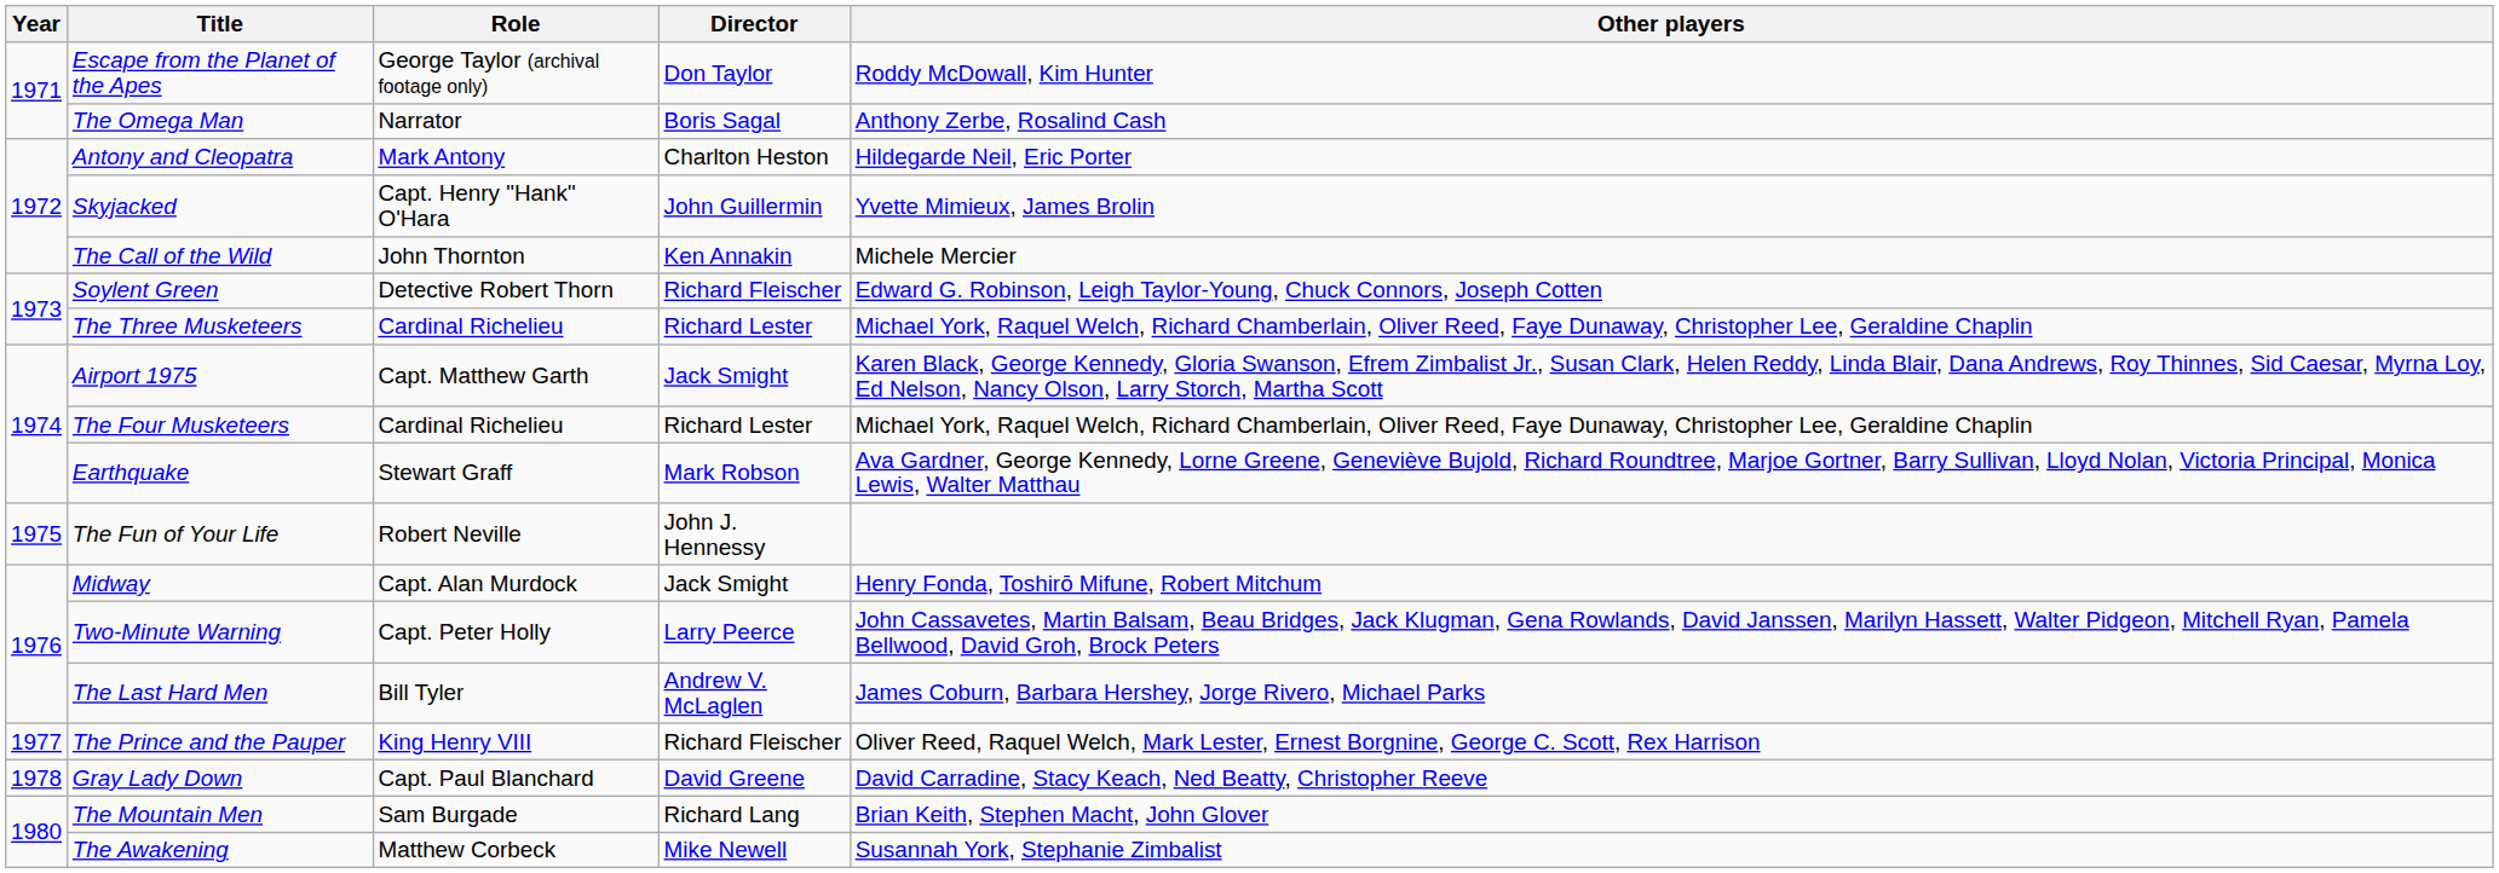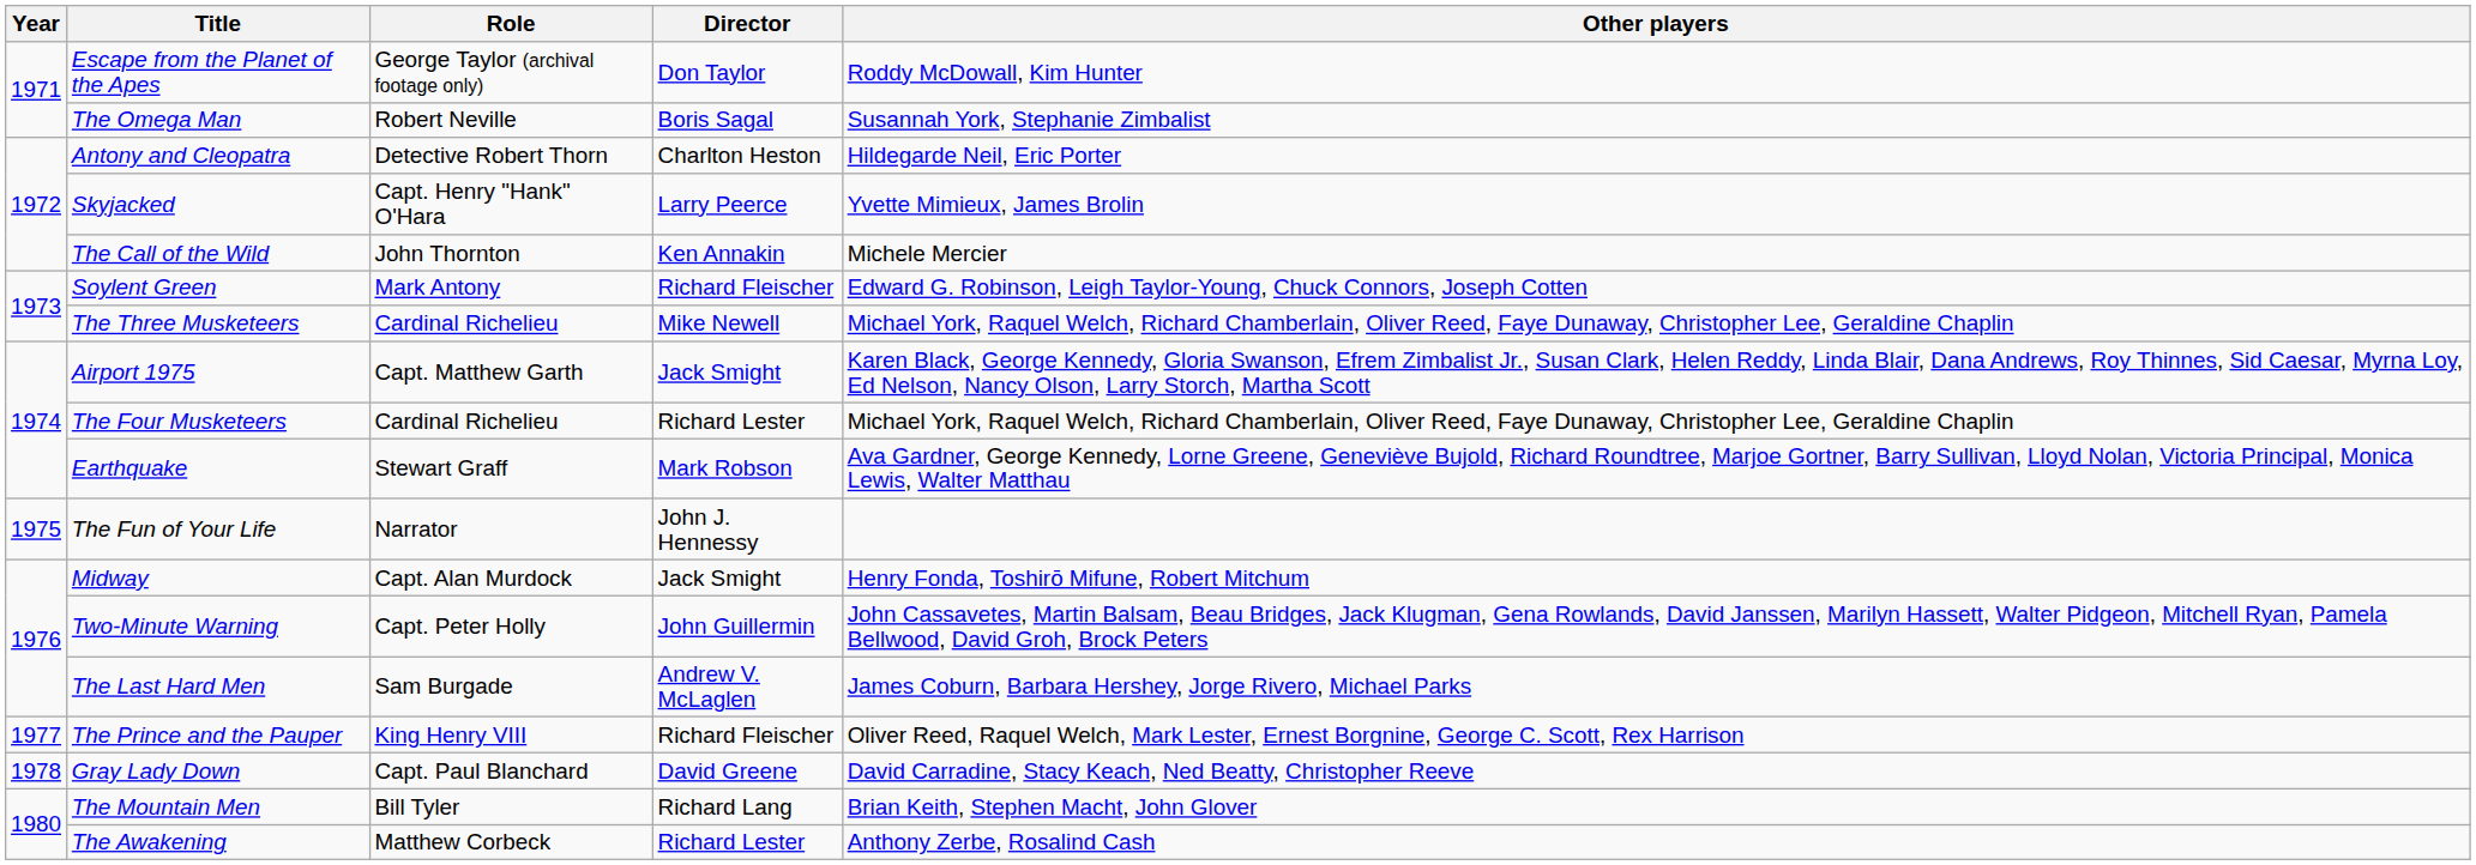The Omega Man | Role: Narrator -> Robert Neville
The Omega Man | Other players: Anthony Zerbe, Rosalind Cash -> Susannah York, Stephanie Zimbalist
Antony and Cleopatra | Role: Mark Antony -> Detective Robert Thorn
Skyjacked | Director: John Guillermin -> Larry Peerce
Soylent Green | Role: Detective Robert Thorn -> Mark Antony
The Three Musketeers | Director: Richard Lester -> Mike Newell
The Fun of Your Life | Role: Robert Neville -> Narrator
Two-Minute Warning | Director: Larry Peerce -> John Guillermin
The Last Hard Men | Role: Bill Tyler -> Sam Burgade
The Mountain Men | Role: Sam Burgade -> Bill Tyler
The Awakening | Director: Mike Newell -> Richard Lester
The Awakening | Other players: Susannah York, Stephanie Zimbalist -> Anthony Zerbe, Rosalind Cash
